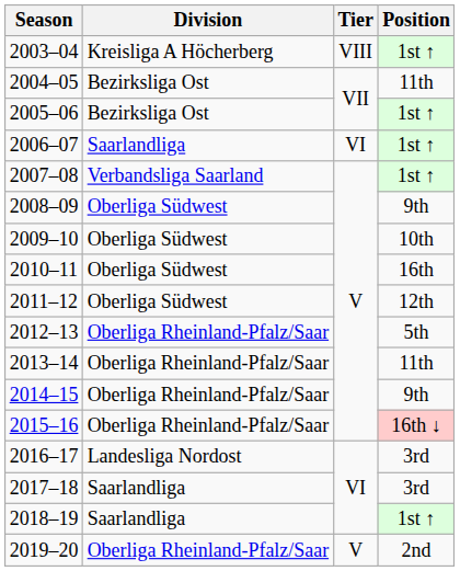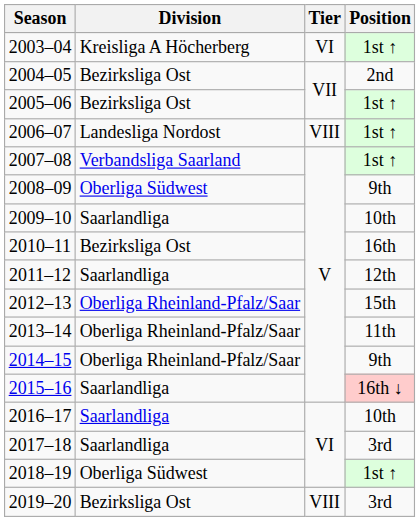2003–04 | Tier: VIII -> VI
2004–05 | Position: 11th -> 2nd
2006–07 | Division: Saarlandliga -> Landesliga Nordost
2006–07 | Tier: VI -> VIII
2009–10 | Division: Oberliga Südwest -> Saarlandliga
2010–11 | Division: Oberliga Südwest -> Bezirksliga Ost
2011–12 | Division: Oberliga Südwest -> Saarlandliga
2012–13 | Position: 5th -> 15th
2015–16 | Division: Oberliga Rheinland-Pfalz/Saar -> Saarlandliga
2016–17 | Division: Landesliga Nordost -> Saarlandliga
2016–17 | Position: 3rd -> 10th
2018–19 | Division: Saarlandliga -> Oberliga Südwest
2019–20 | Division: Oberliga Rheinland-Pfalz/Saar -> Bezirksliga Ost
2019–20 | Tier: V -> VIII
2019–20 | Position: 2nd -> 3rd
